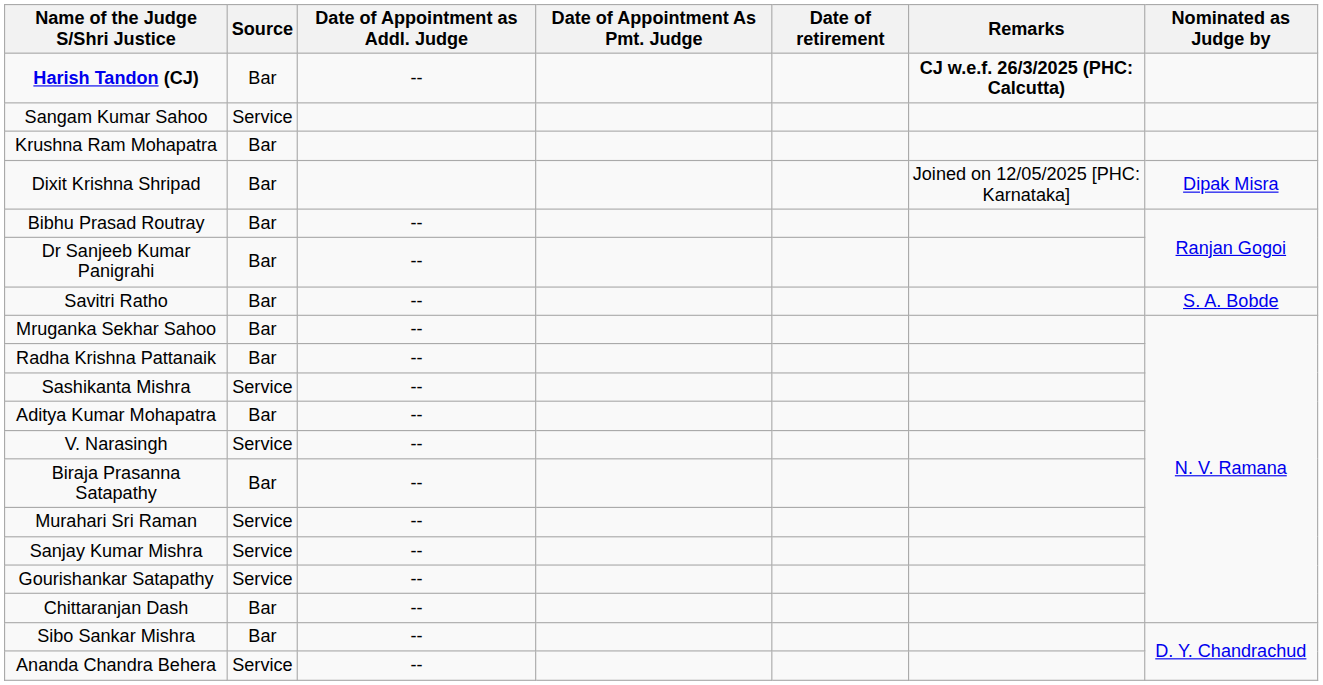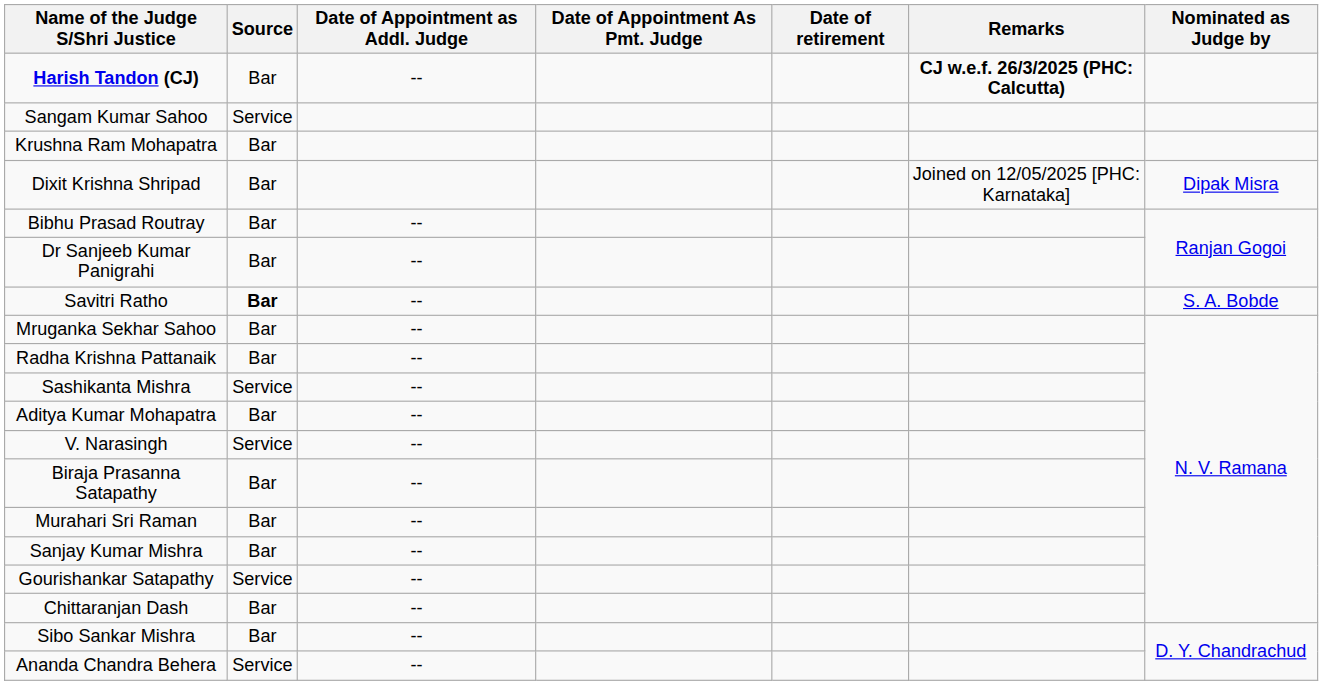Savitri Ratho | Source: normal -> bold
Murahari Sri Raman | Source: Service -> Bar
Sanjay Kumar Mishra | Source: Service -> Bar
